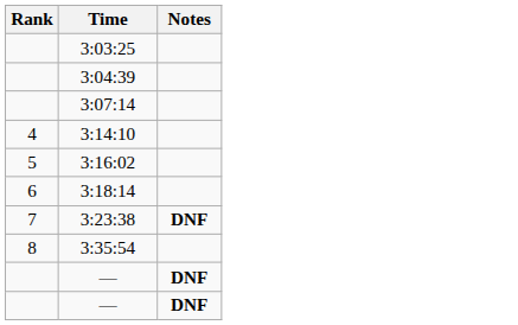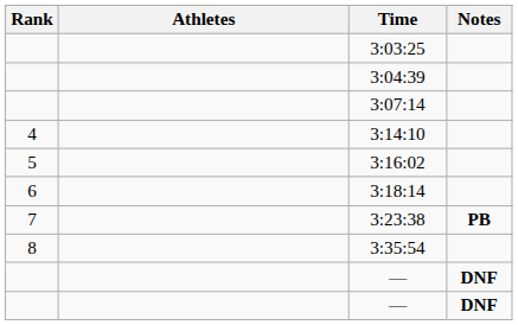+ column: Athletes
3:23:38 | Notes: DNF -> PB
